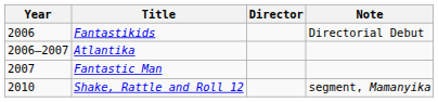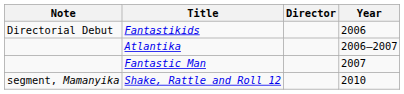columns swapped: Year <-> Note
